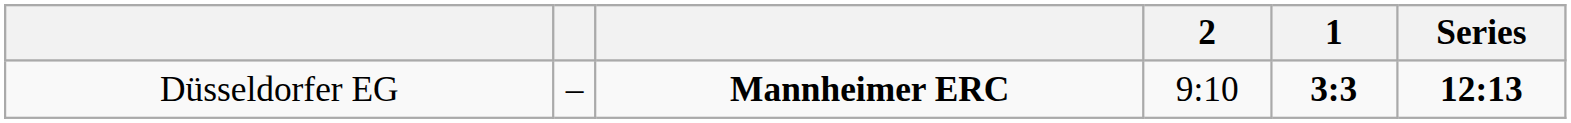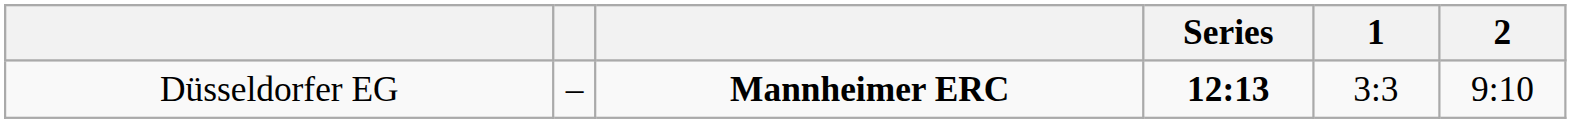columns swapped: Series <-> 2
Düsseldorfer EG | 1: bold -> normal
